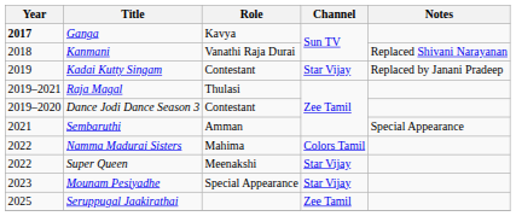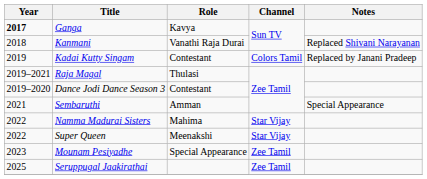Kadai Kutty Singam | Channel: Star Vijay -> Colors Tamil
Namma Madurai Sisters | Channel: Colors Tamil -> Star Vijay
Mounam Pesiyadhe | Channel: Star Vijay -> Zee Tamil
